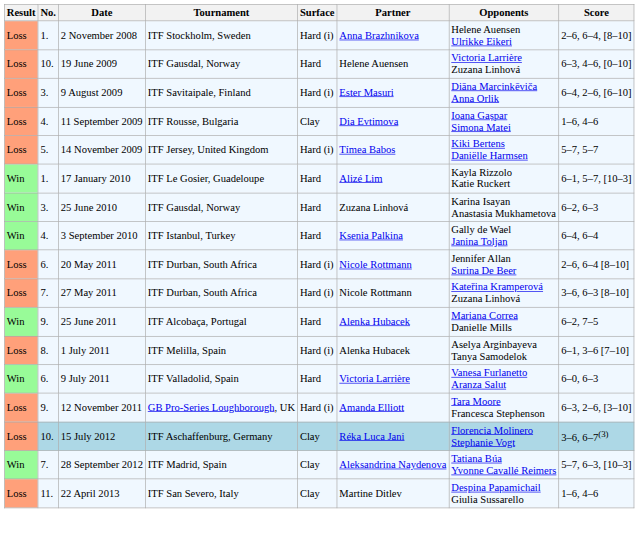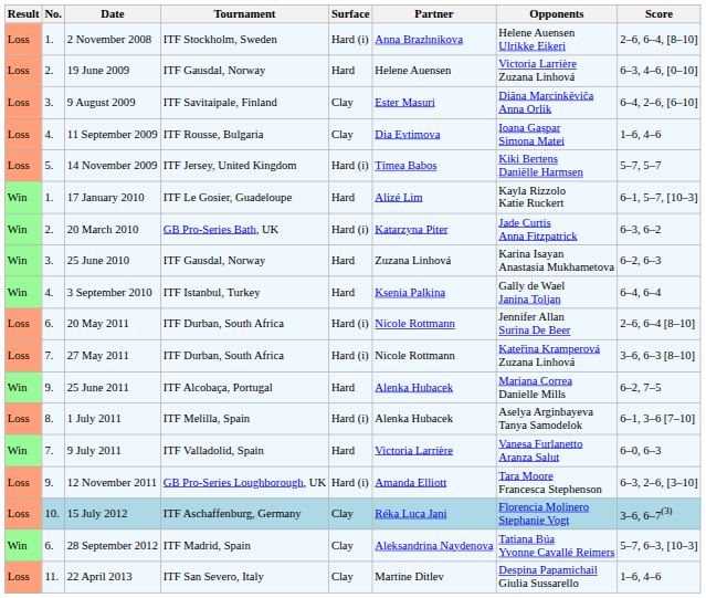19 June 2009 | No.: 10. -> 2.
9 August 2009 | Surface: Hard (i) -> Clay
+ row: Win | 2. | 20 March 2010 | GB Pro-Series Bath, UK | Hard (i) | Katarzyna Piter | Jade Curtis Anna Fitzpatrick | 6–3, 6–2
9 July 2011 | No.: 6. -> 7.
28 September 2012 | No.: 7. -> 6.
